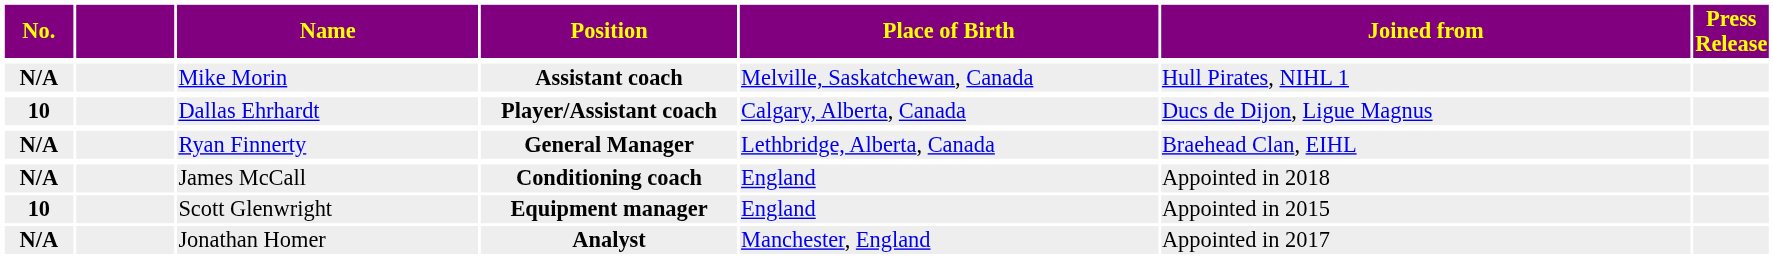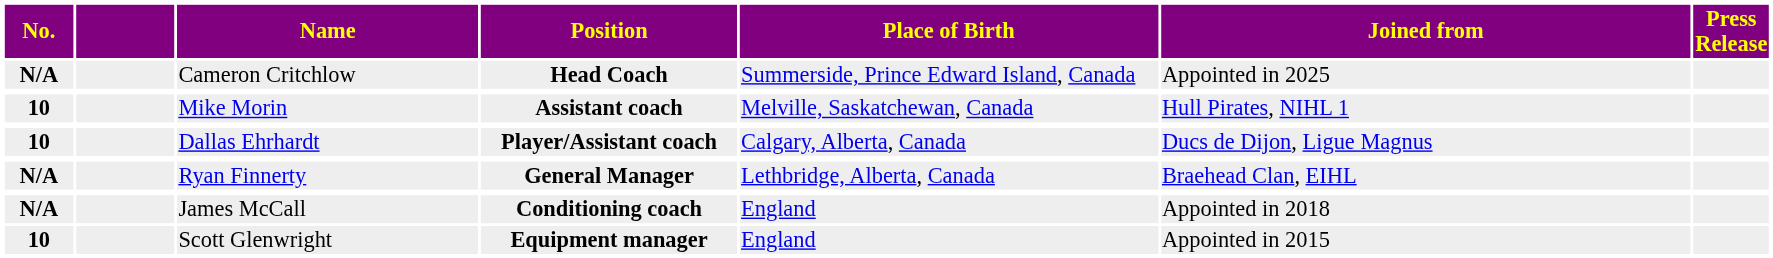+ row: N/A | Cameron Critchlow | Head Coach | Summerside, Prince Edward Island, Canada | Appointed in 2025
Mike Morin | No.: N/A -> 10
- row: N/A | Jonathan Homer | Analyst | Manchester, England | Appointed in 2017
